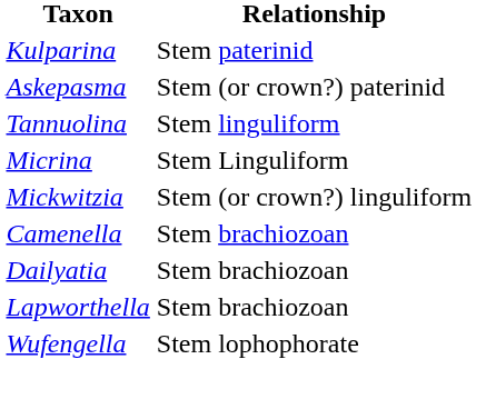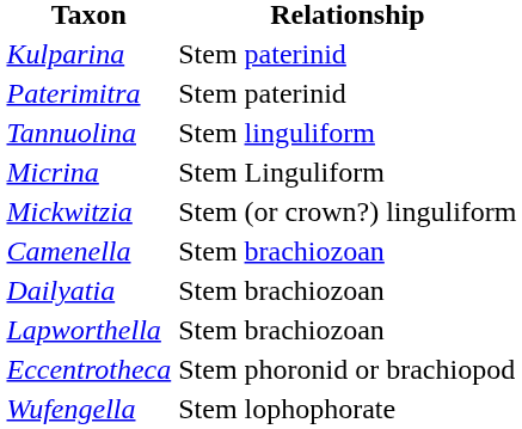+ row: Paterimitra | Stem paterinid
- row: Askepasma | Stem (or crown?) paterinid
+ row: Eccentrotheca | Stem phoronid or brachiopod
